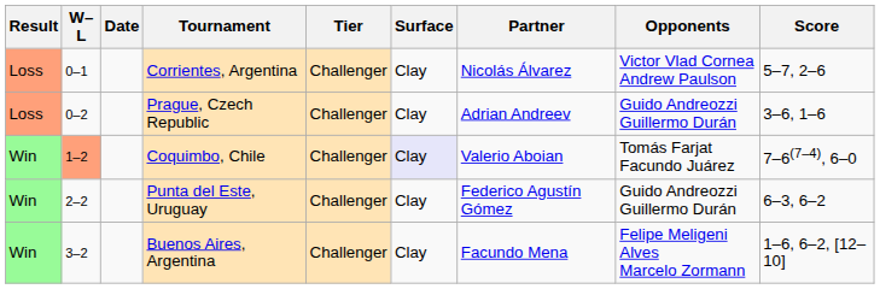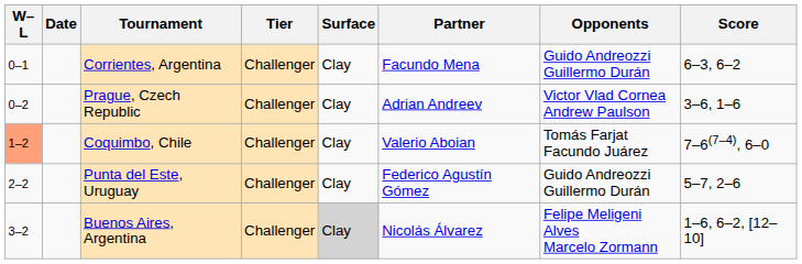- column: Result | Loss | Loss | Win | Win | Win
Corrientes, Argentina | Partner: Nicolás Álvarez -> Facundo Mena
Corrientes, Argentina | Opponents: Victor Vlad Cornea Andrew Paulson -> Guido Andreozzi Guillermo Durán
Corrientes, Argentina | Score: 5–7, 2–6 -> 6–3, 6–2
Prague, Czech Republic | Opponents: Guido Andreozzi Guillermo Durán -> Victor Vlad Cornea Andrew Paulson
Coquimbo, Chile | Surface: lavender background -> no background
Punta del Este, Uruguay | Score: 6–3, 6–2 -> 5–7, 2–6
Buenos Aires, Argentina | Surface: no background -> lightgrey background
Buenos Aires, Argentina | Partner: Facundo Mena -> Nicolás Álvarez
